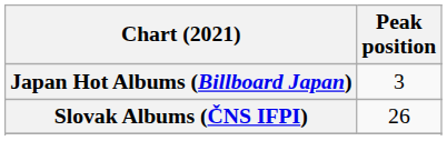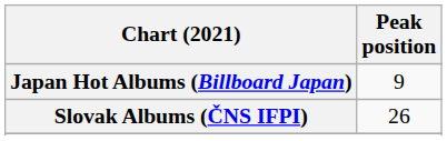Japan Hot Albums (Billboard Japan) | Peak position: 3 -> 9
